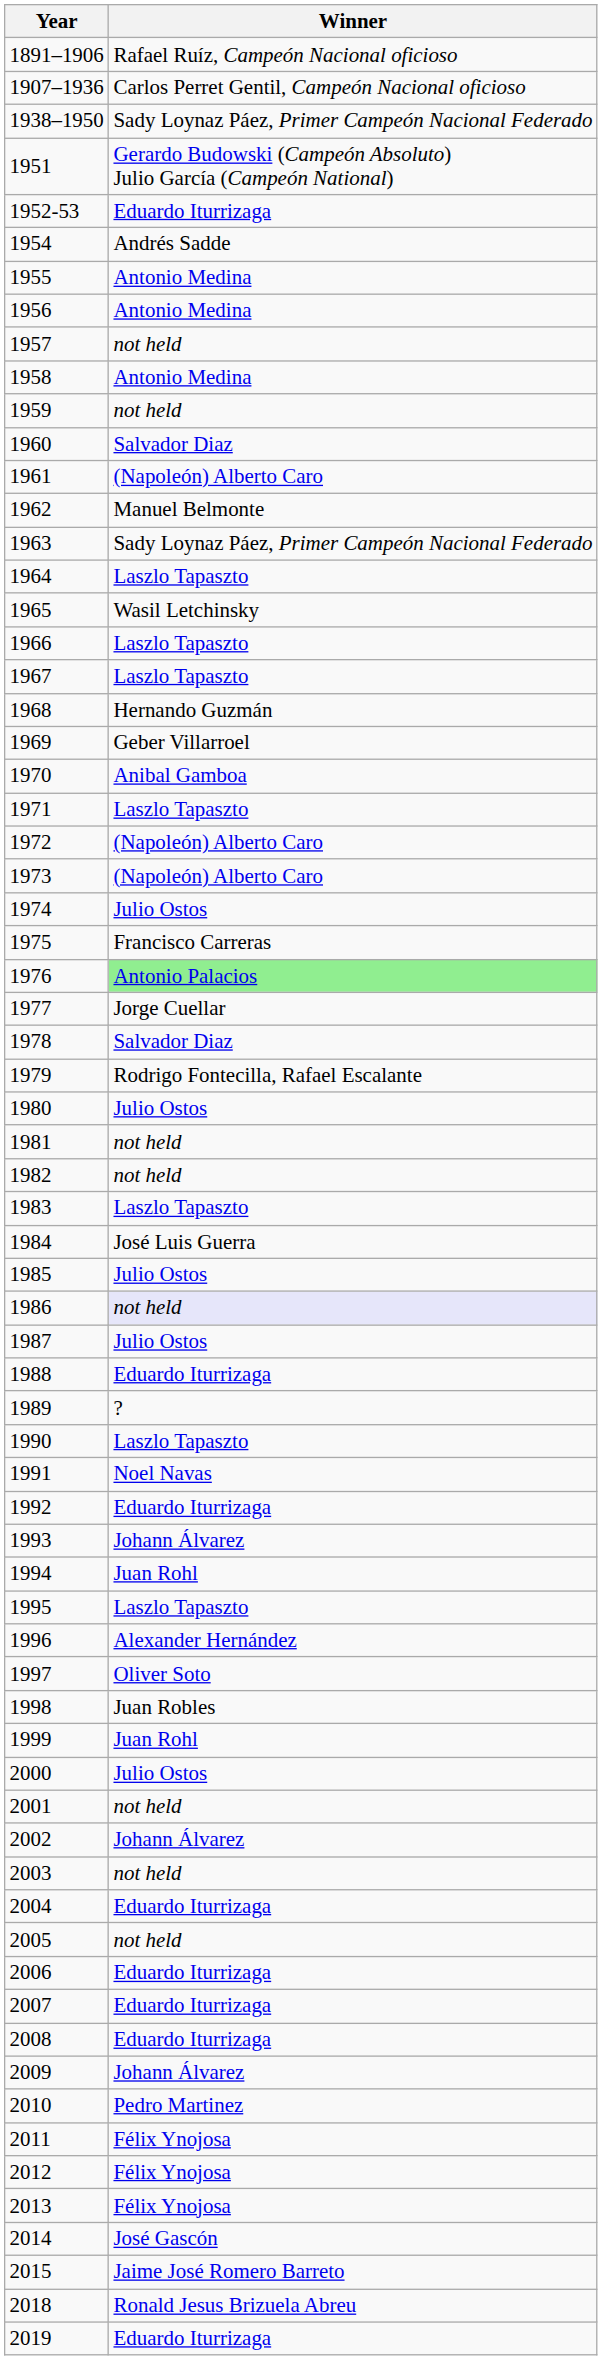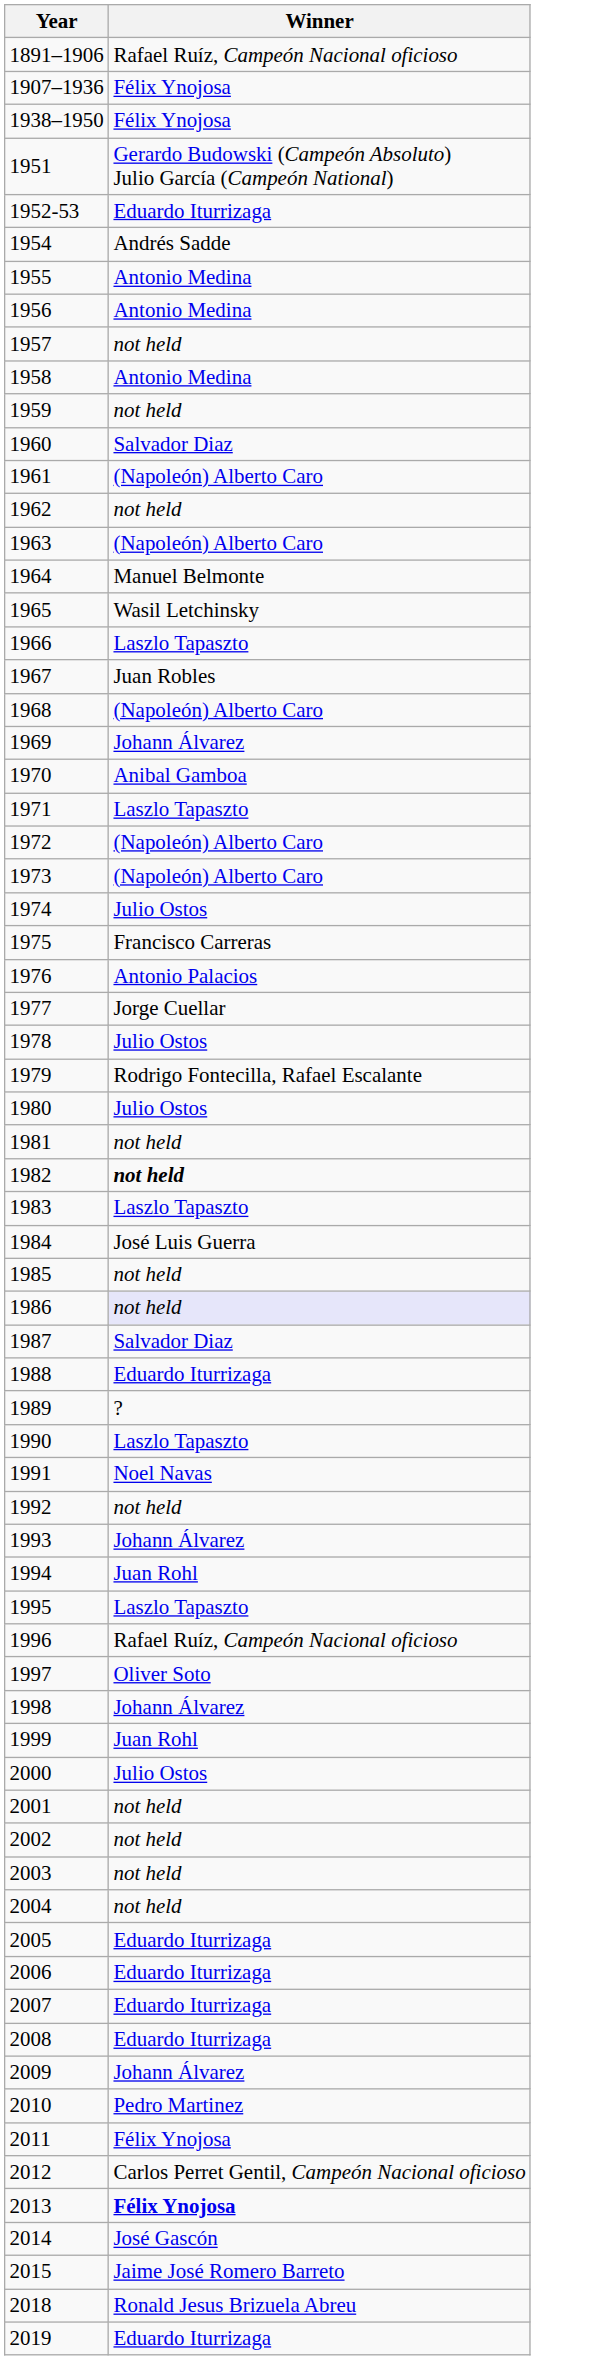1907–1936 | Winner: Carlos Perret Gentil, Campeón Nacional oficioso -> Félix Ynojosa
1938–1950 | Winner: Sady Loynaz Páez, Primer Campeón Nacional Federado -> Félix Ynojosa
1962 | Winner: Manuel Belmonte -> not held
1963 | Winner: Sady Loynaz Páez, Primer Campeón Nacional Federado -> (Napoleón) Alberto Caro
1964 | Winner: Laszlo Tapaszto -> Manuel Belmonte
1967 | Winner: Laszlo Tapaszto -> Juan Robles
1968 | Winner: Hernando Guzmán -> (Napoleón) Alberto Caro
1969 | Winner: Geber Villarroel -> Johann Álvarez
1976 | Winner: lightgreen background -> no background
1978 | Winner: Salvador Diaz -> Julio Ostos
1982 | Winner: normal -> bold
1985 | Winner: Julio Ostos -> not held
1987 | Winner: Julio Ostos -> Salvador Diaz
1992 | Winner: Eduardo Iturrizaga -> not held
1996 | Winner: Alexander Hernández -> Rafael Ruíz, Campeón Nacional oficioso
1998 | Winner: Juan Robles -> Johann Álvarez
2002 | Winner: Johann Álvarez -> not held
2004 | Winner: Eduardo Iturrizaga -> not held
2005 | Winner: not held -> Eduardo Iturrizaga
2012 | Winner: Félix Ynojosa -> Carlos Perret Gentil, Campeón Nacional oficioso
2013 | Winner: normal -> bold
